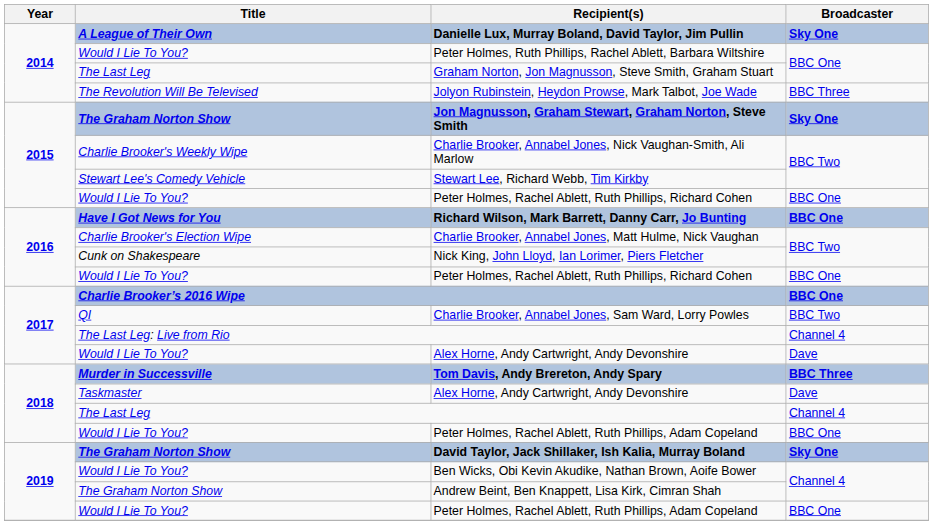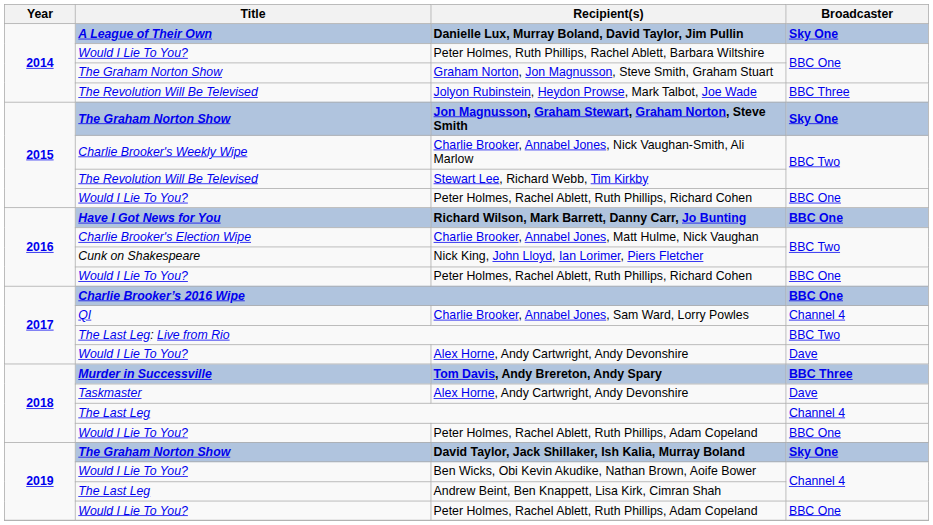Graham Norton, Jon Magnusson, Steve Smith, Graham Stuart | Title: The Last Leg -> The Graham Norton Show
Stewart Lee, Richard Webb, Tim Kirkby | Title: Stewart Lee's Comedy Vehicle -> The Revolution Will Be Televised
Charlie Brooker, Annabel Jones, Sam Ward, Lorry Powles | Broadcaster: BBC Two -> Channel 4
The Last Leg: Live from Rio | Broadcaster: Channel 4 -> BBC Two
Andrew Beint, Ben Knappett, Lisa Kirk, Cimran Shah | Title: The Graham Norton Show -> The Last Leg
